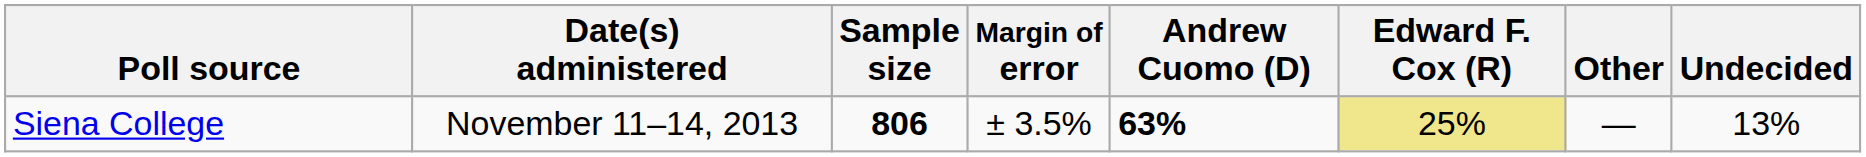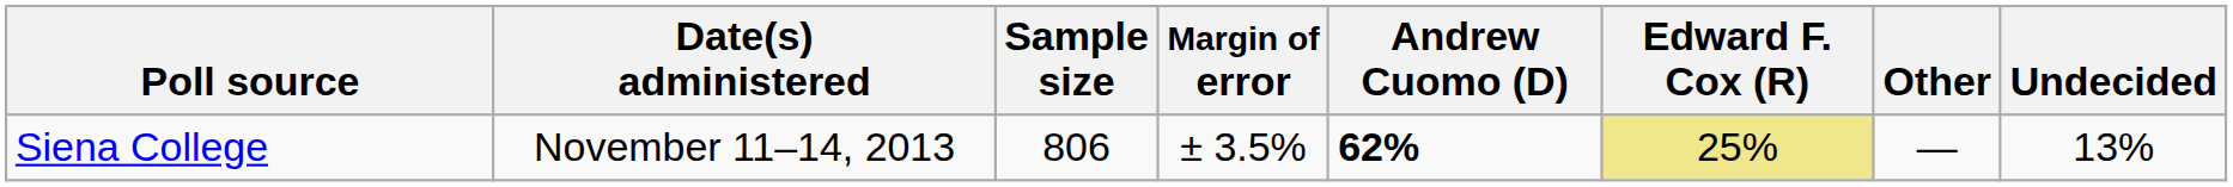Siena College | Sample size: bold -> normal
Siena College | Andrew Cuomo (D): 63% -> 62%
